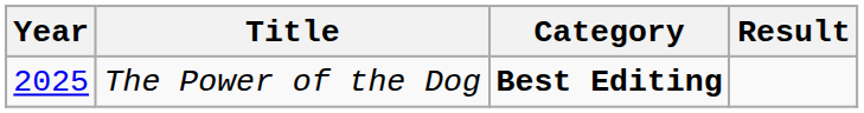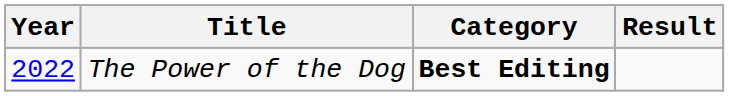The Power of the Dog | Year: 2025 -> 2022
